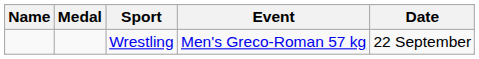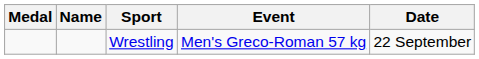columns swapped: Medal <-> Name
